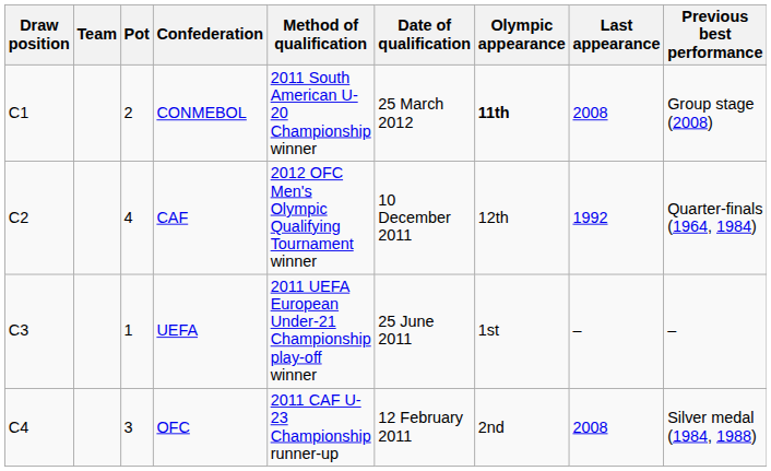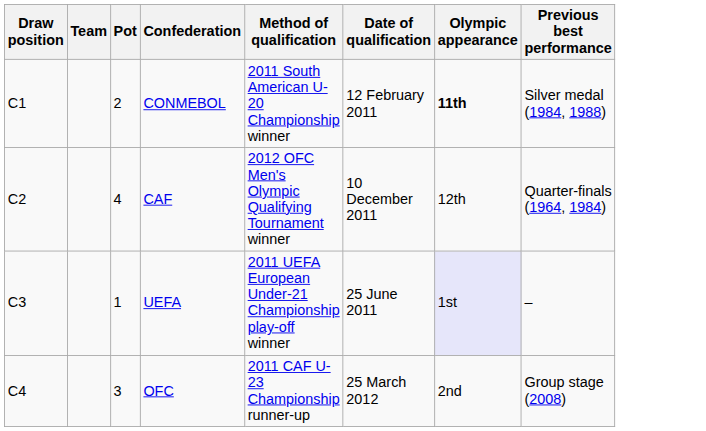- column: Last appearance | 2008 | 1992 | – | 2008
CONMEBOL | Date of qualification: 25 March 2012 -> 12 February 2011
CONMEBOL | Previous best performance: Group stage (2008) -> Silver medal (1984, 1988)
UEFA | Olympic appearance: no background -> lavender background
OFC | Date of qualification: 12 February 2011 -> 25 March 2012
OFC | Previous best performance: Silver medal (1984, 1988) -> Group stage (2008)
